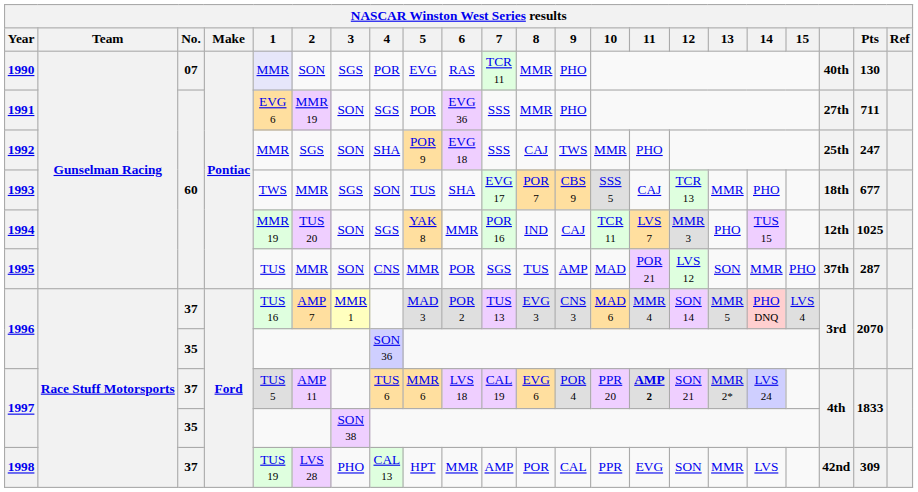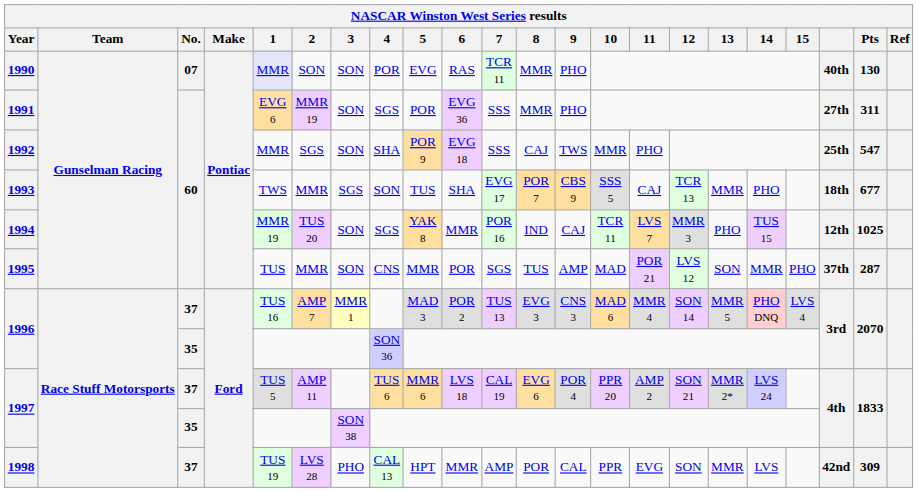1990 | 3: SGS -> SON
1991 | Pts: 711 -> 311
1992 | Pts: 247 -> 547
1997 / 37 | 11: bold -> normal
